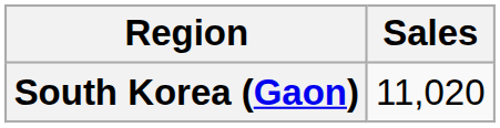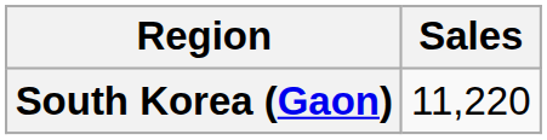South Korea (Gaon) | Sales: 11,020 -> 11,220
